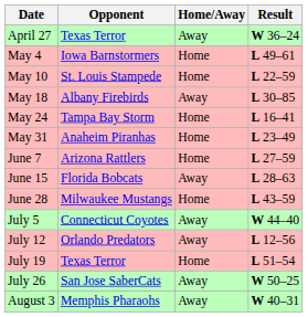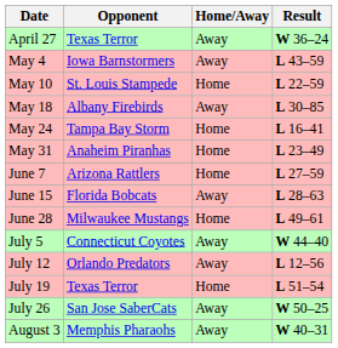May 4 | Home/Away: Home -> Away
May 4 | Result: L 49–61 -> L 43–59
June 28 | Result: L 43–59 -> L 49–61
